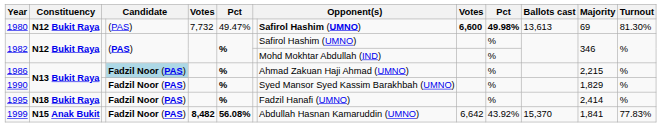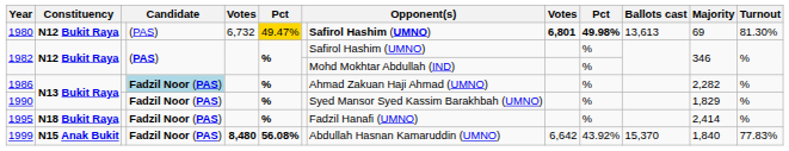1980 | column 5: 7,732 -> 6,732
1980 | column 6: no background -> gold background
1980 | column 9: 6,600 -> 6,801
1986 | Majority: 2,215 -> 2,282
1999 | column 5: 8,482 -> 8,480
1999 | Majority: 1,841 -> 1,840
